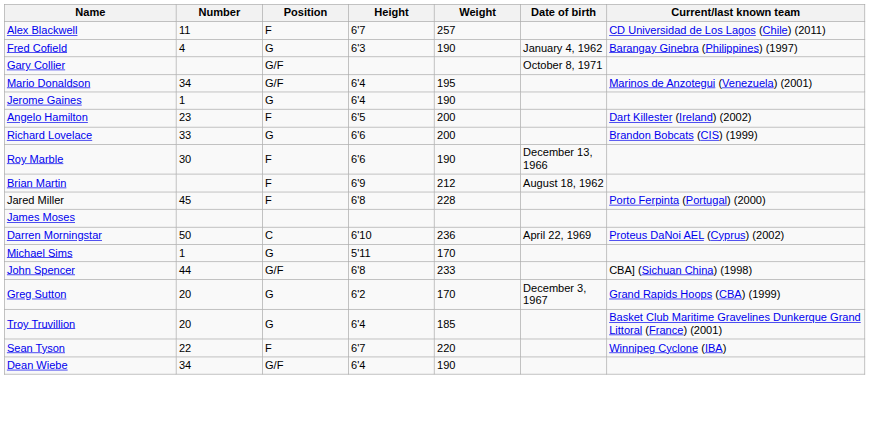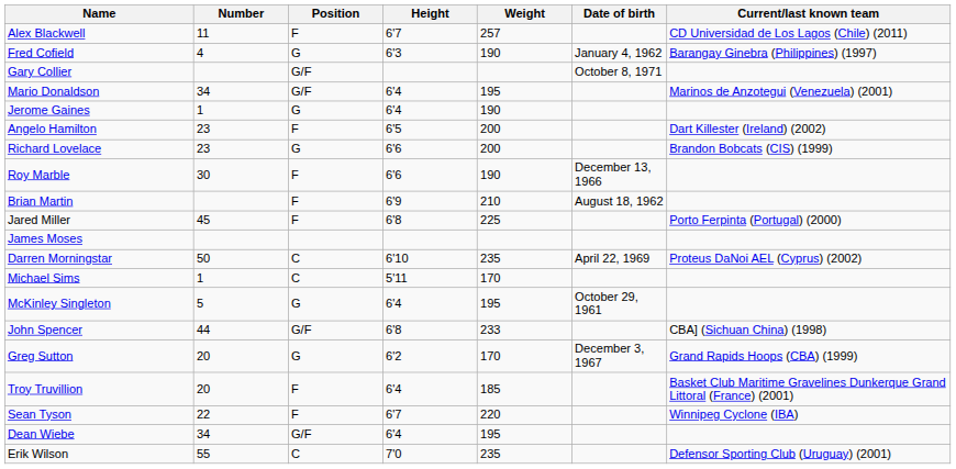Richard Lovelace | Number: 33 -> 23
Brian Martin | Weight: 212 -> 210
Jared Miller | Weight: 228 -> 225
Darren Morningstar | Weight: 236 -> 235
Michael Sims | Position: G -> C
+ row: McKinley Singleton | 5 | G | 6'4 | 195 | October 29, 1961
Troy Truvillion | Position: G -> F
Dean Wiebe | Weight: 190 -> 195
+ row: Erik Wilson | 55 | C | 7'0 | 235 | Defensor Sporting Club (Uruguay) (2001)
